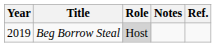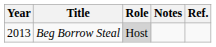Beg Borrow Steal | Year: 2019 -> 2013
